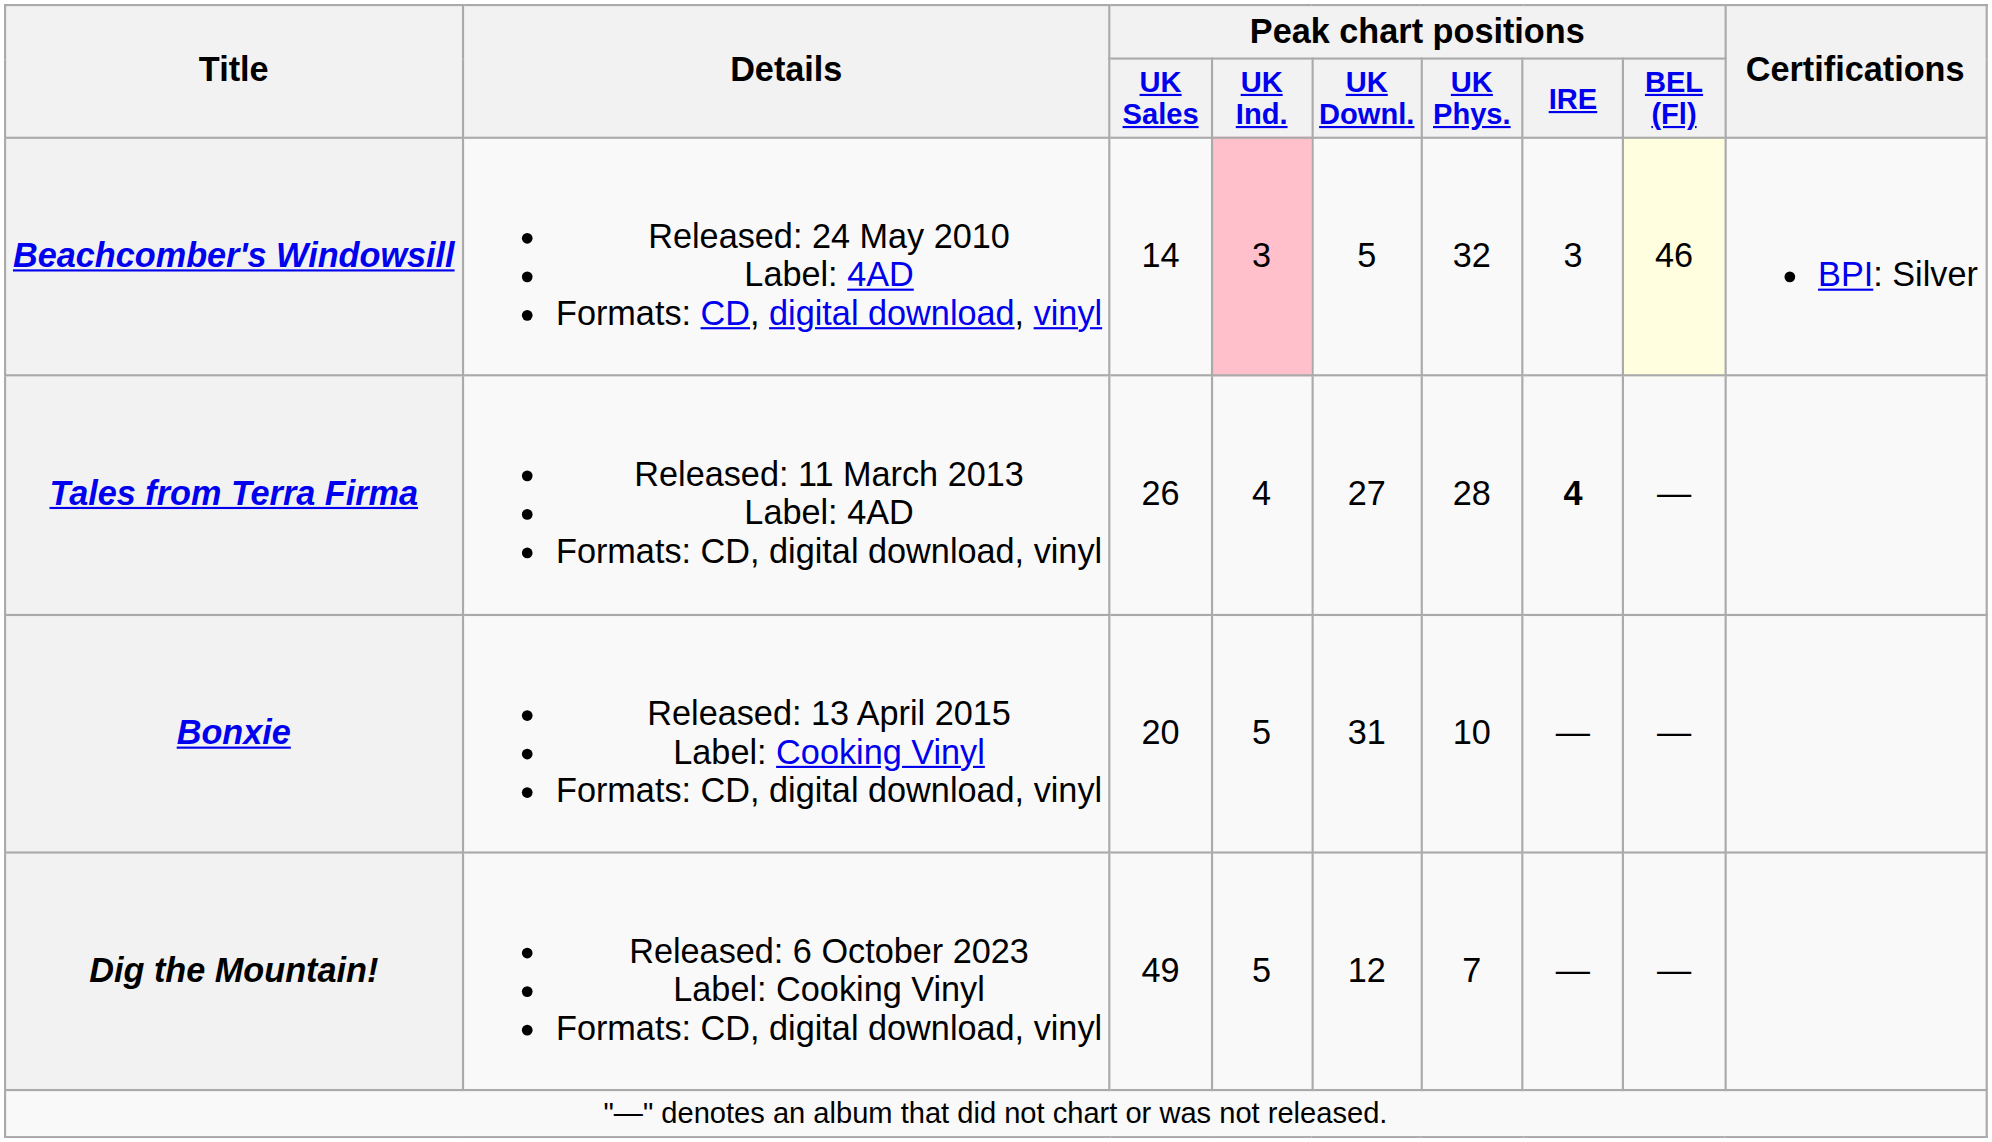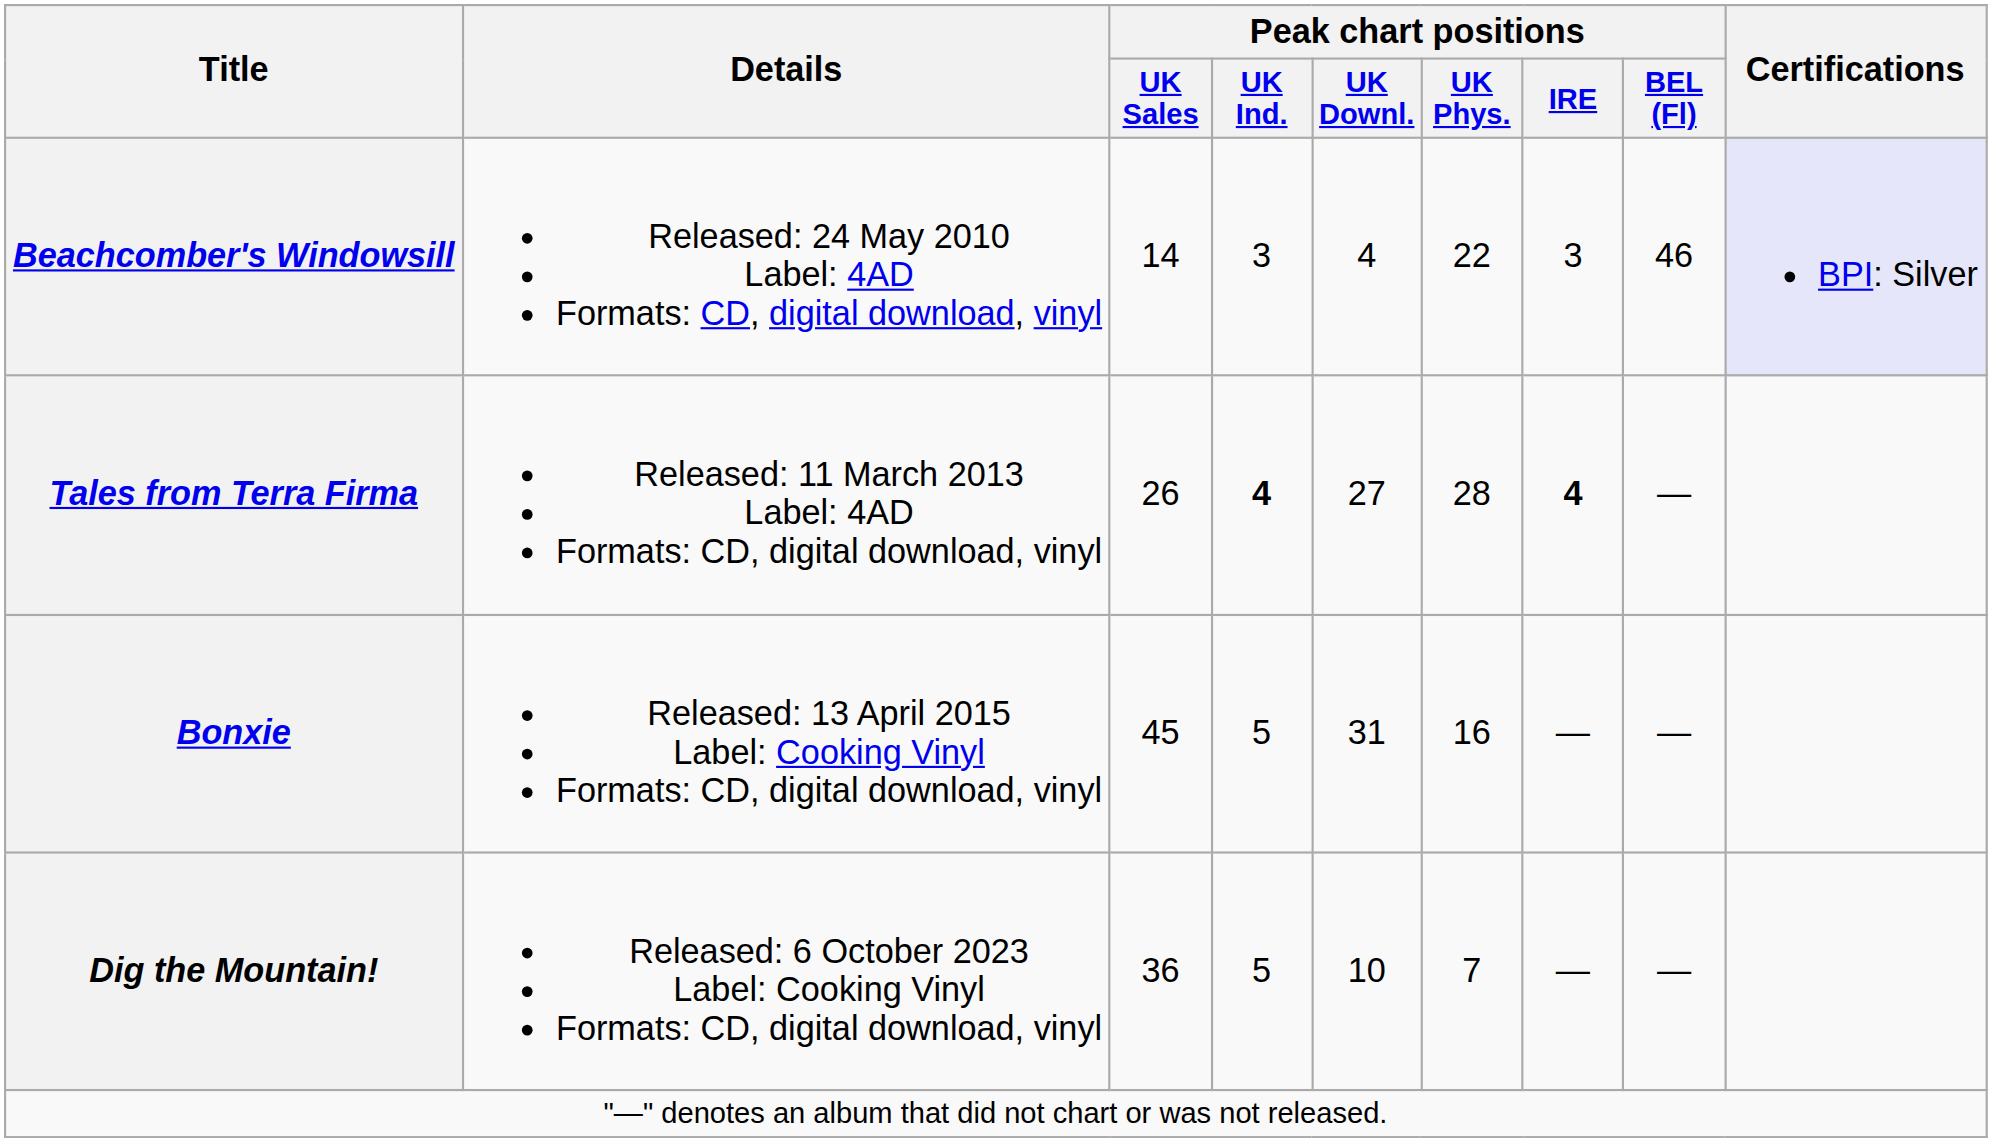Beachcomber's Windowsill | Peak chart positions / UK Ind.: pink background -> no background
Beachcomber's Windowsill | Peak chart positions / UK Downl.: 5 -> 4
Beachcomber's Windowsill | Peak chart positions / UK Phys.: 32 -> 22
Beachcomber's Windowsill | Peak chart positions / BEL (Fl): lightyellow background -> no background
Beachcomber's Windowsill | Certifications: no background -> lavender background
Tales from Terra Firma | Peak chart positions / UK Ind.: normal -> bold
Bonxie | Peak chart positions / UK Sales: 20 -> 45
Bonxie | Peak chart positions / UK Phys.: 10 -> 16
Dig the Mountain! | Peak chart positions / UK Sales: 49 -> 36
Dig the Mountain! | Peak chart positions / UK Downl.: 12 -> 10
